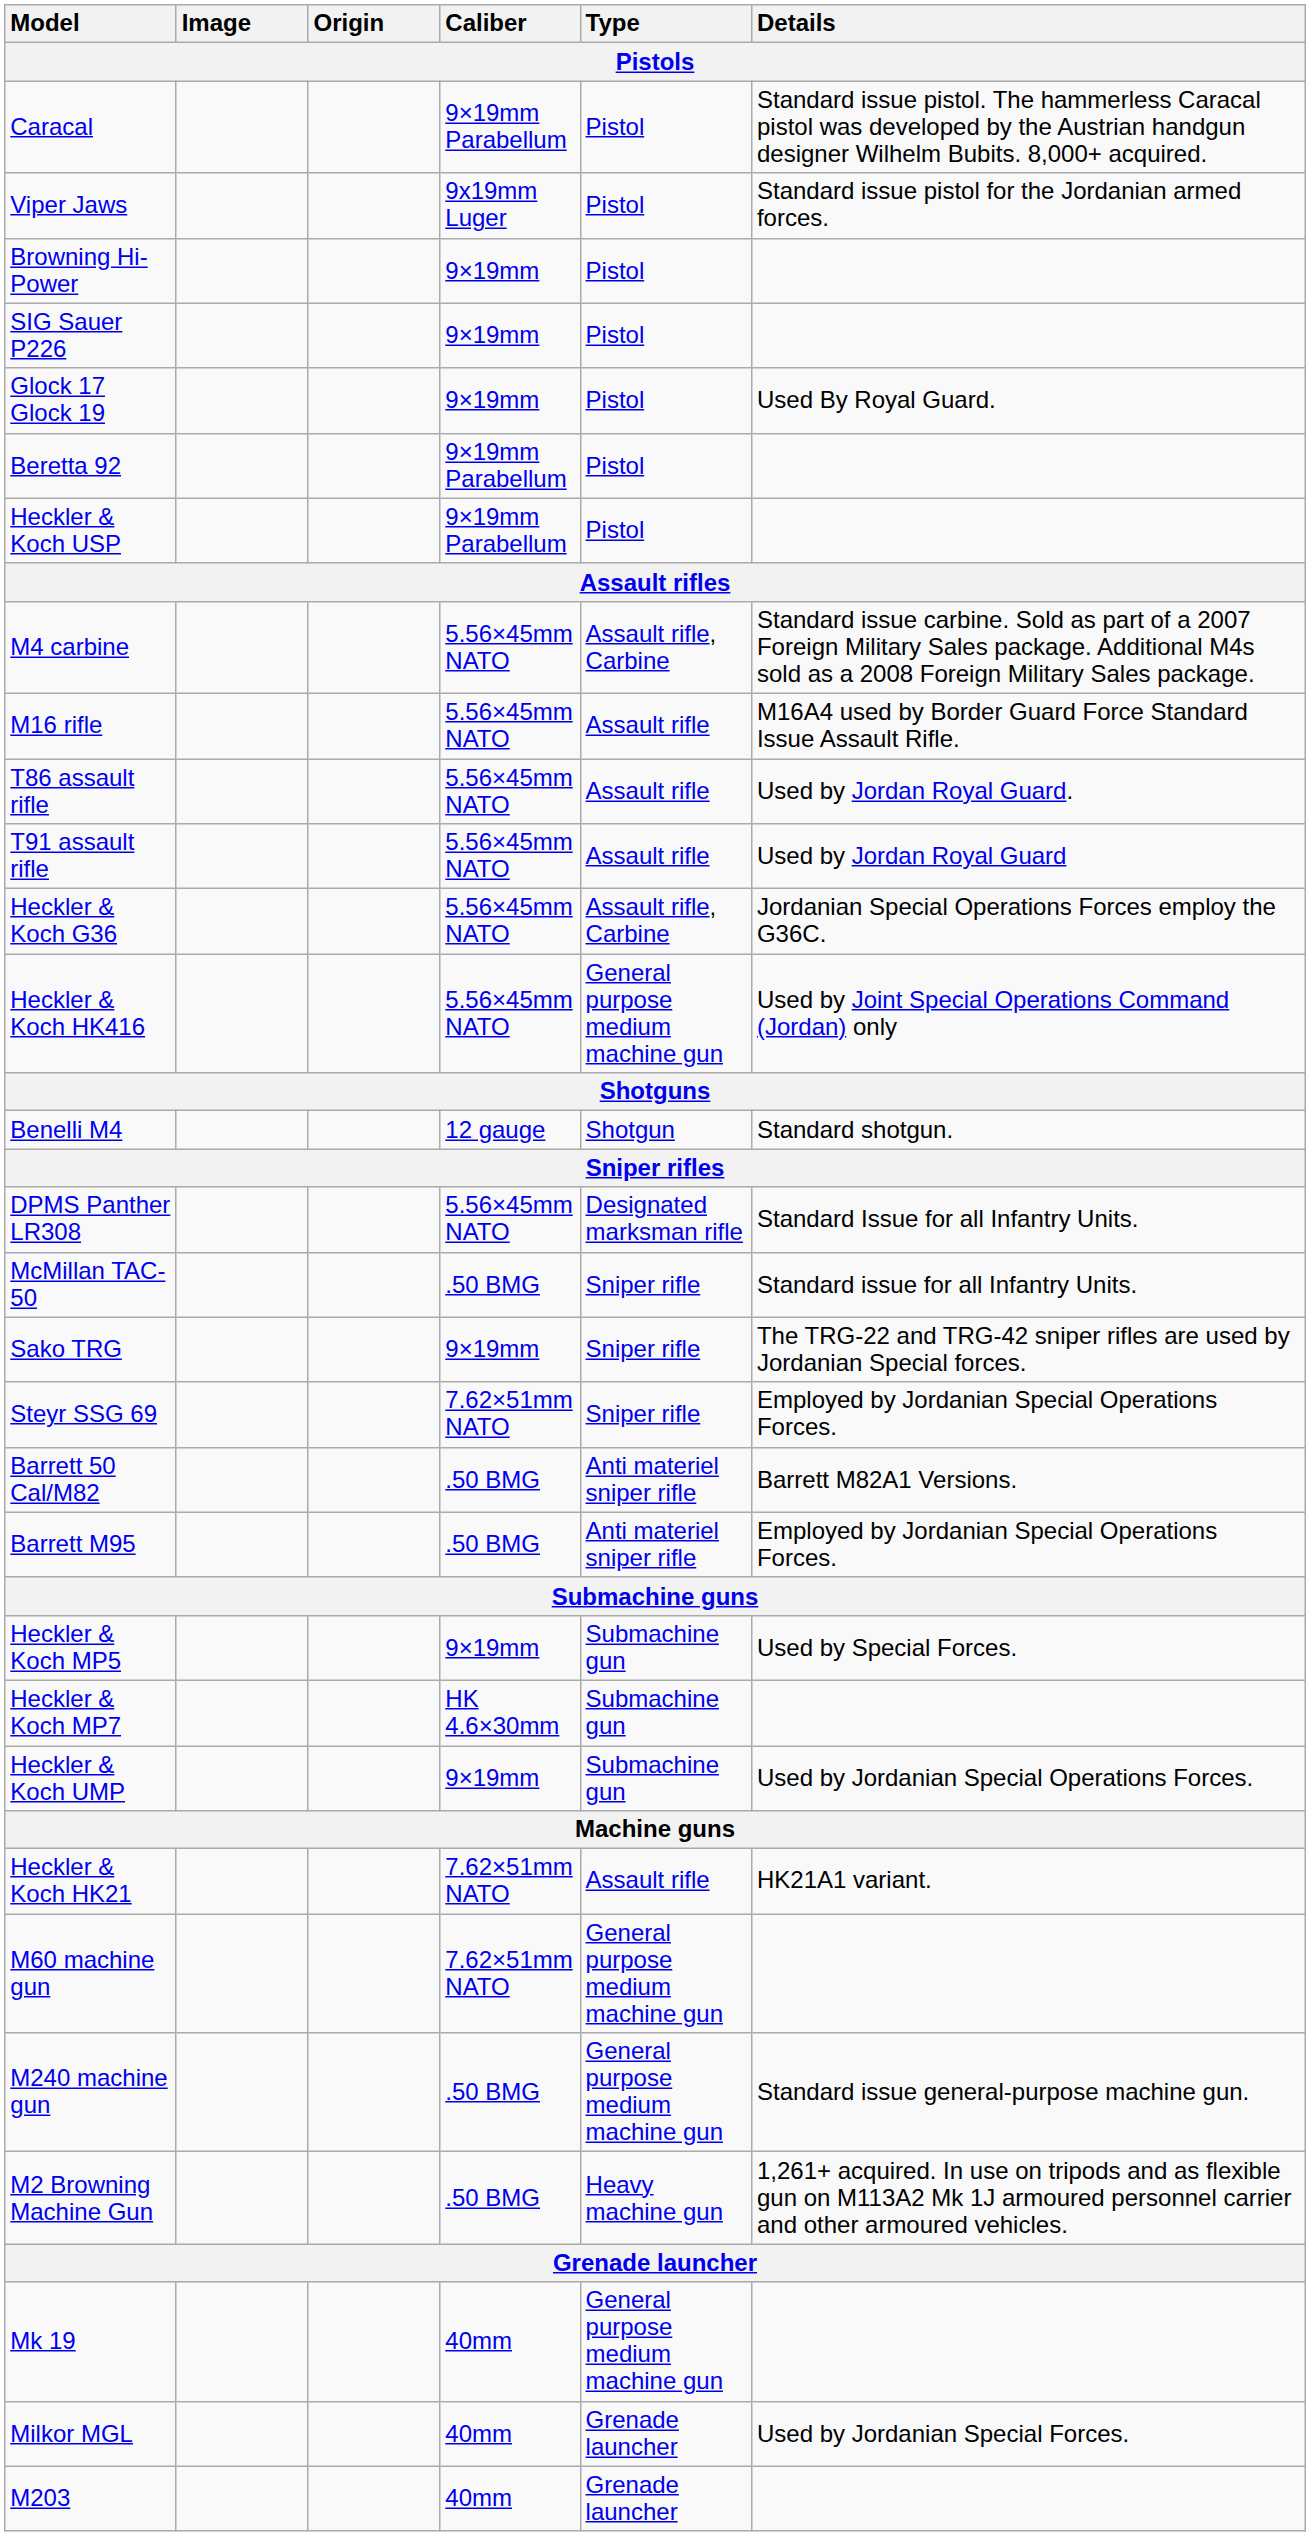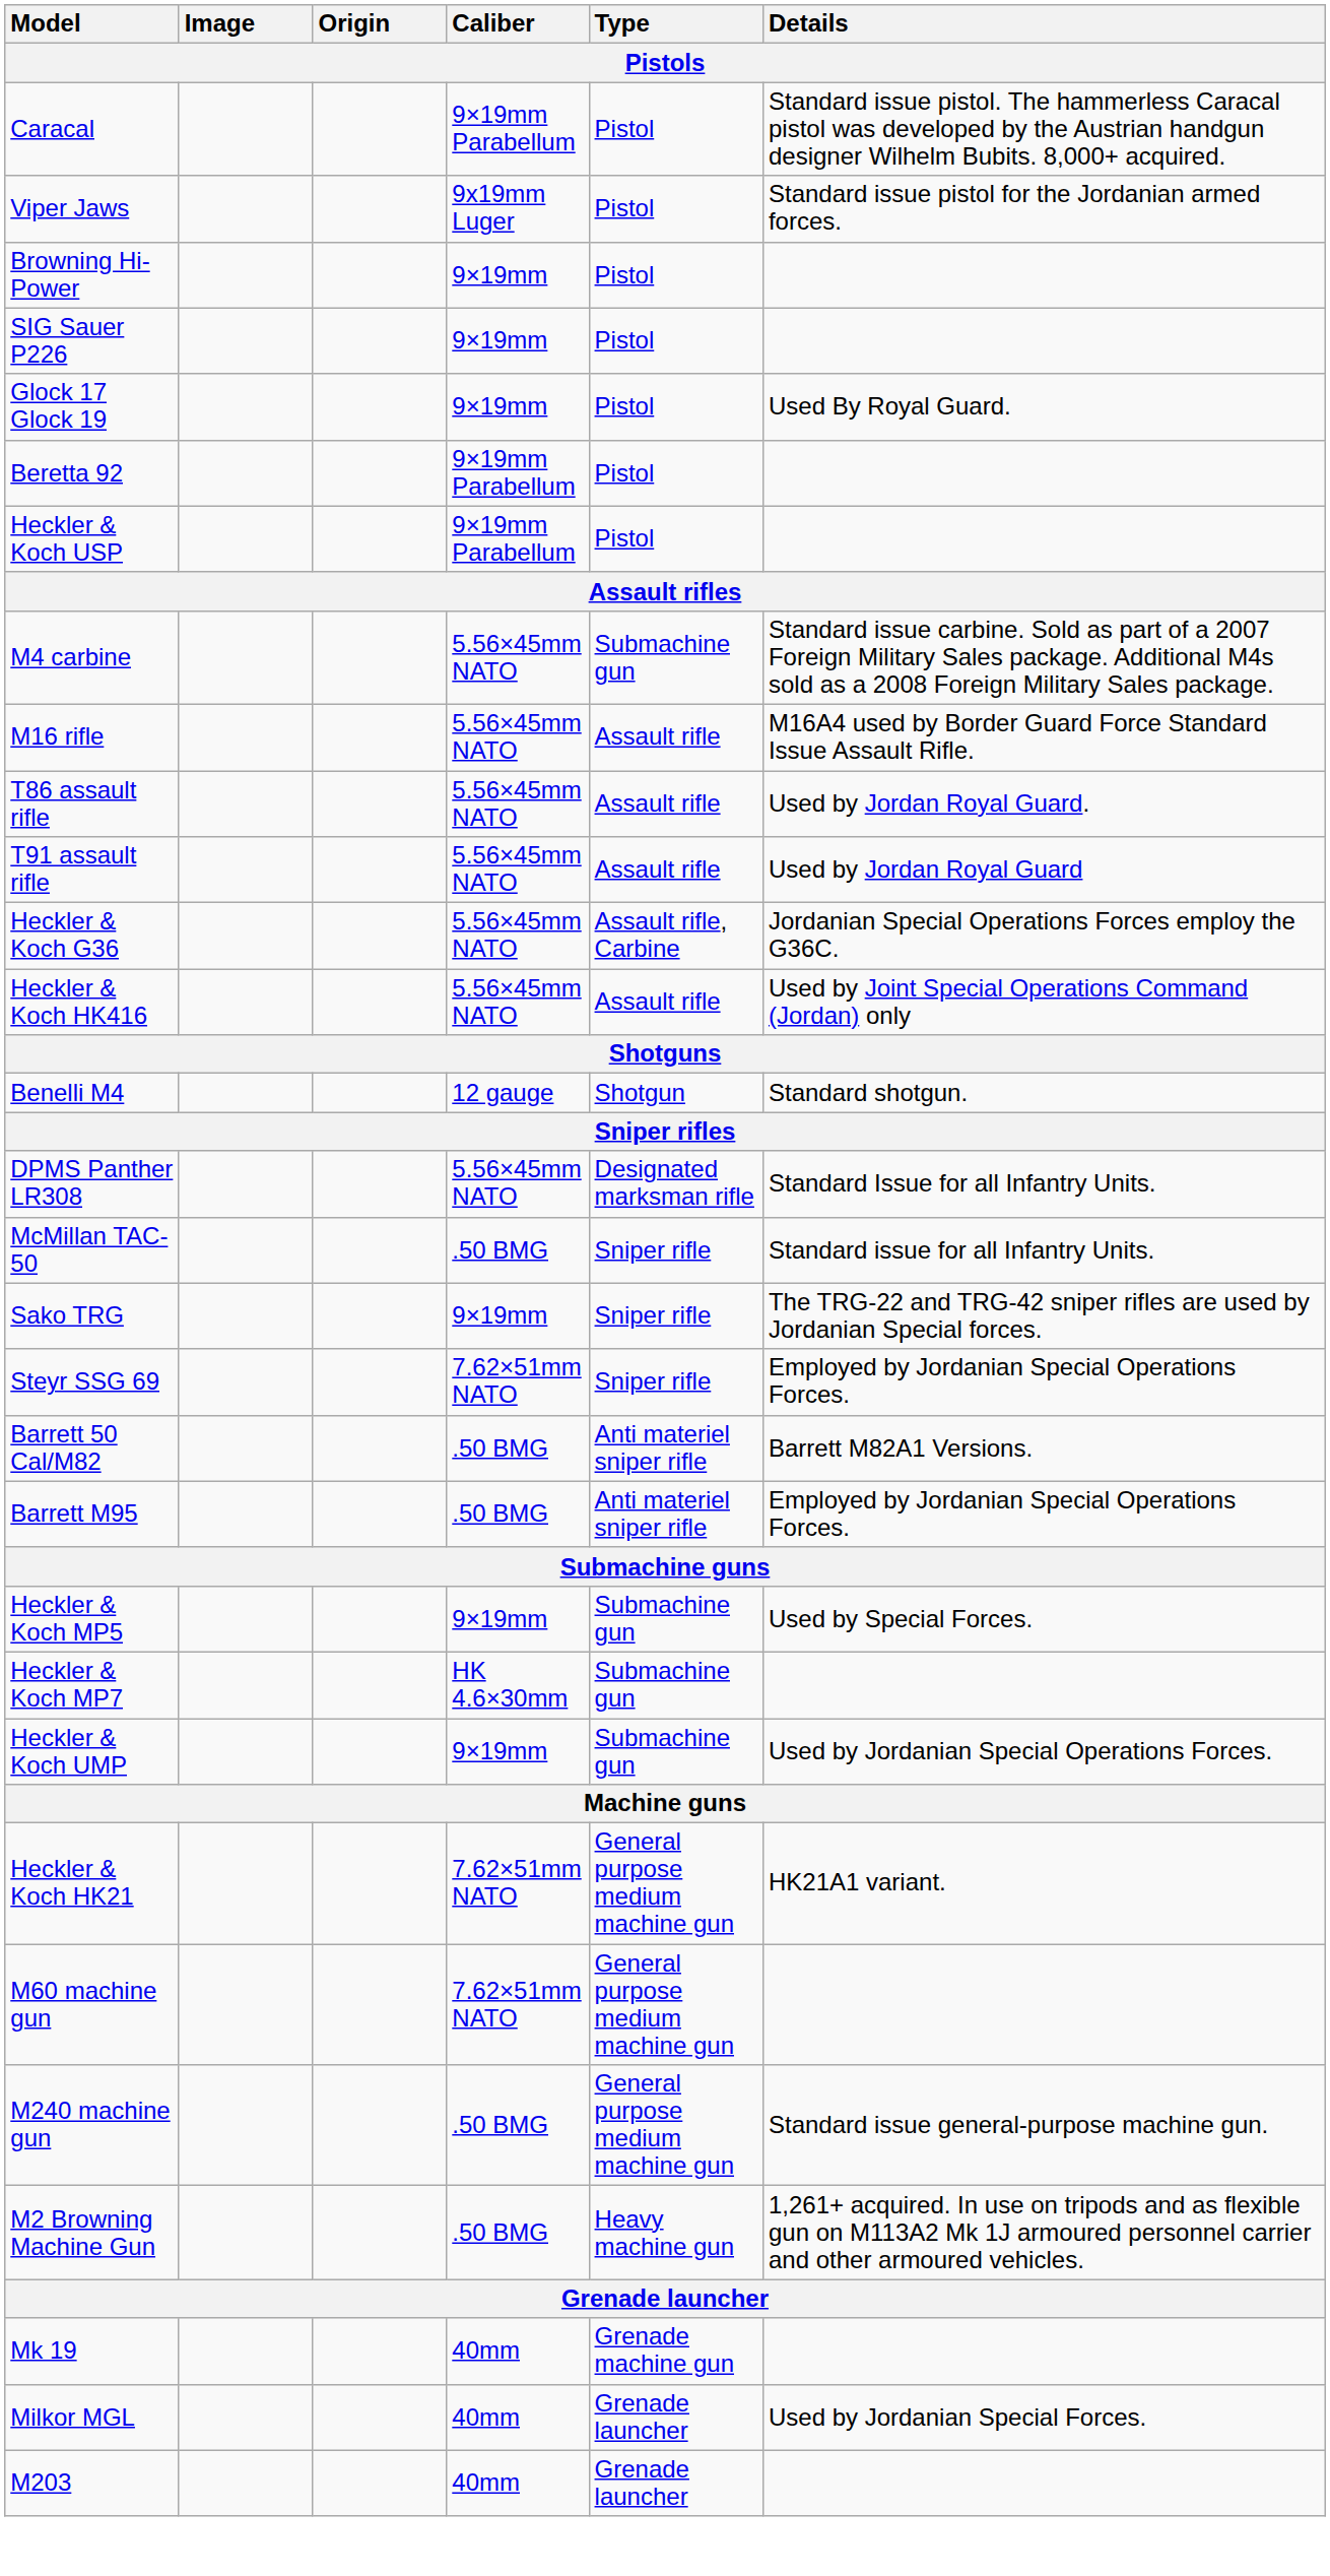M4 carbine | Type: Assault rifle, Carbine -> Submachine gun
Heckler & Koch HK416 | Type: General purpose medium machine gun -> Assault rifle
Heckler & Koch HK21 | Type: Assault rifle -> General purpose medium machine gun
Mk 19 | Type: General purpose medium machine gun -> Grenade machine gun
